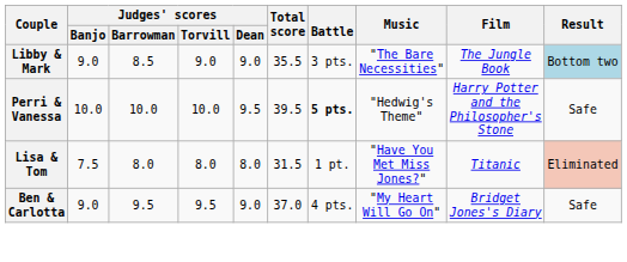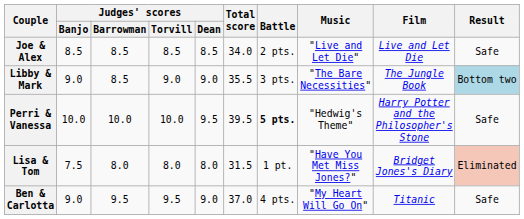+ row: Joe & Alex | 8.5 | 8.5 | 8.5 | 8.5 | 34.0 | 2 pts. | "Live and Let Die" | Live and Let Die | Safe
Lisa & Tom | Film: Titanic -> Bridget Jones's Diary
Ben & Carlotta | Film: Bridget Jones's Diary -> Titanic
